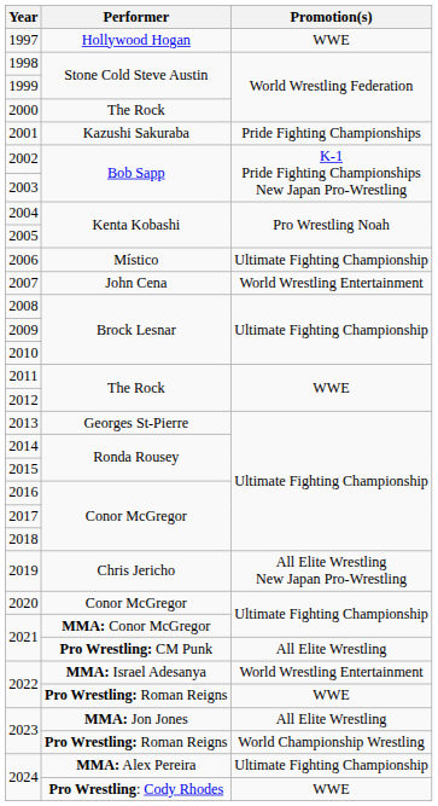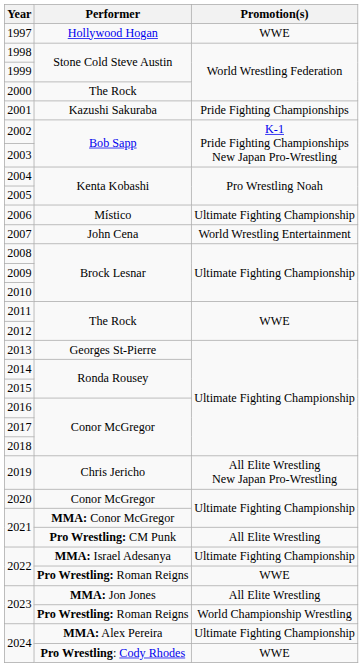2022 / MMA: Israel Adesanya | Promotion(s): World Wrestling Entertainment -> Ultimate Fighting Championship
